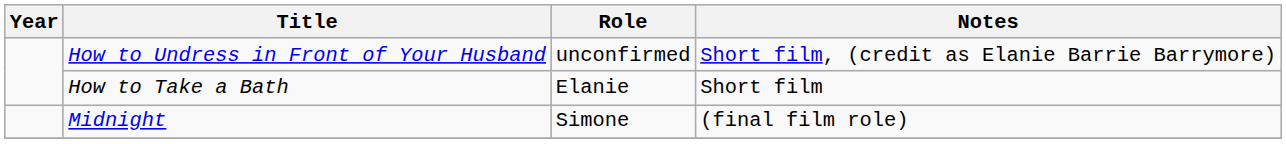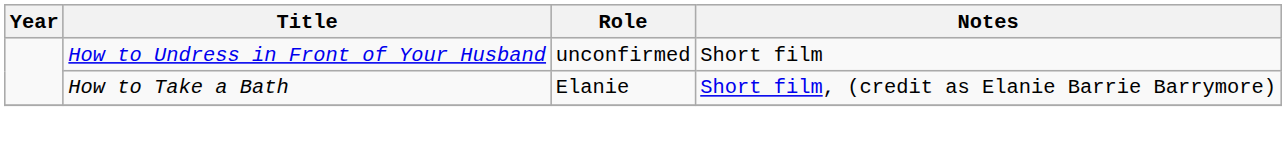How to Undress in Front of Your Husband | Notes: Short film, (credit as Elanie Barrie Barrymore) -> Short film
How to Take a Bath | Notes: Short film -> Short film, (credit as Elanie Barrie Barrymore)
- row: Midnight | Simone | (final film role)
